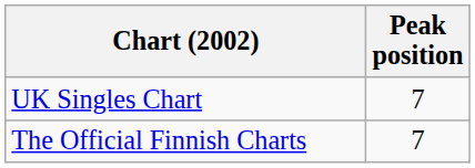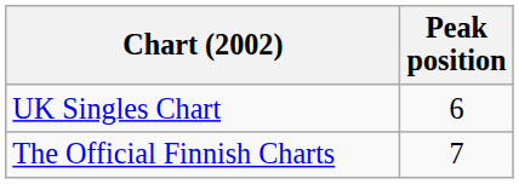UK Singles Chart | Peak position: 7 -> 6
